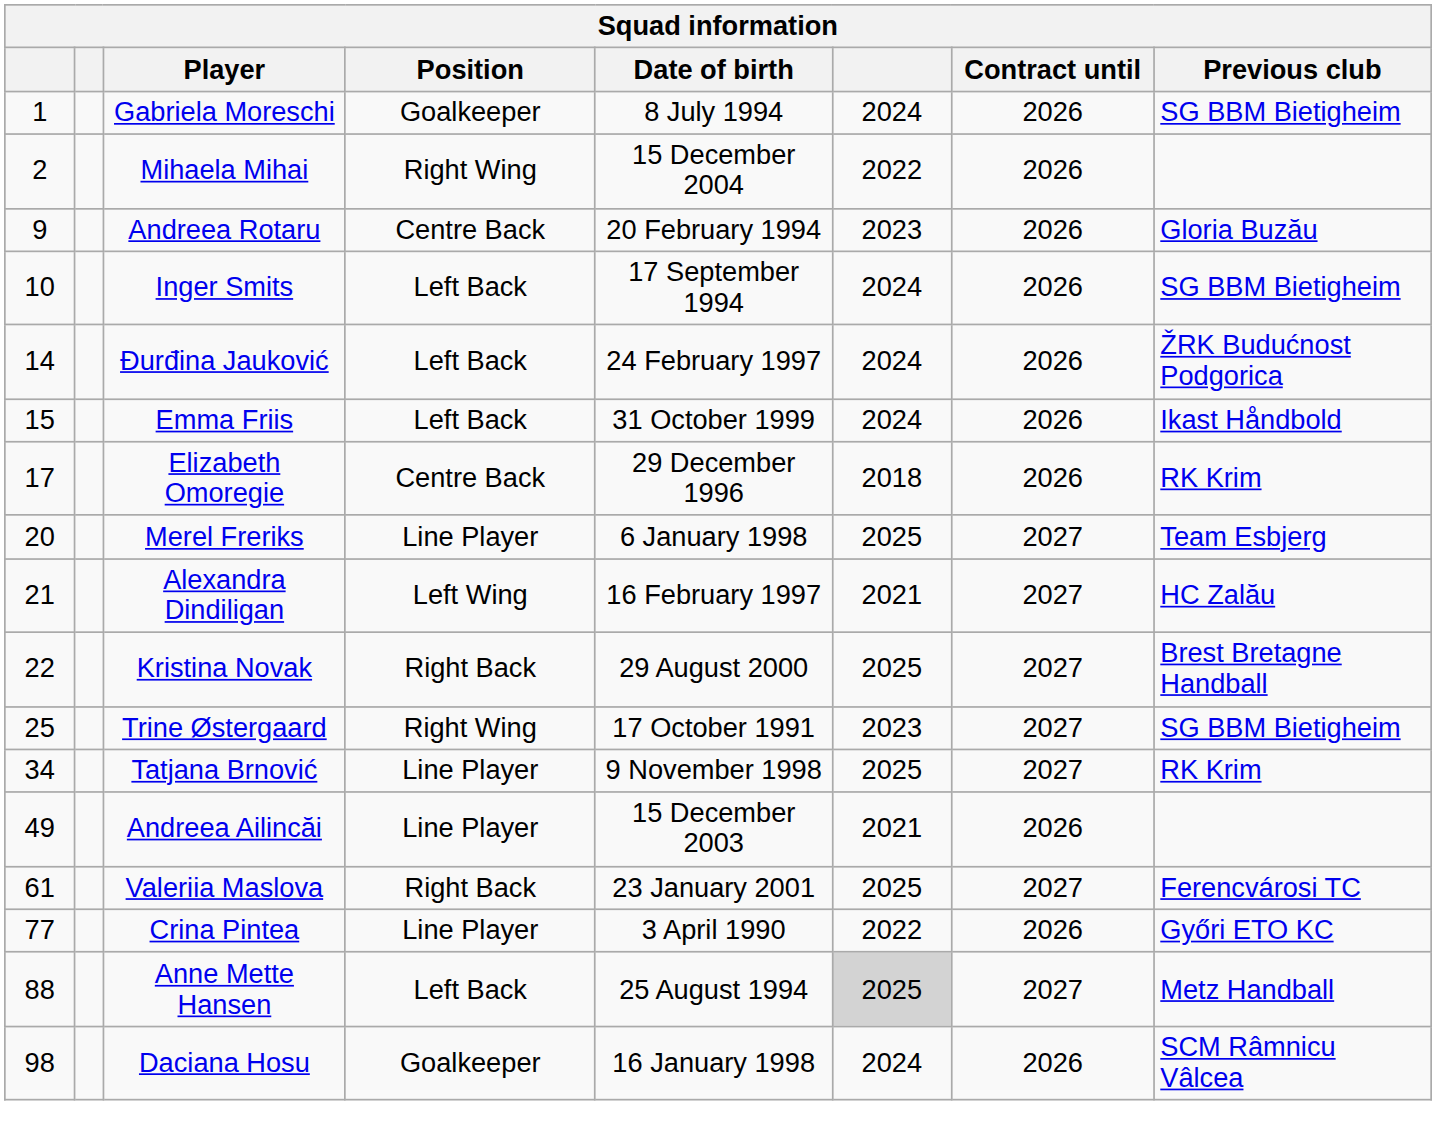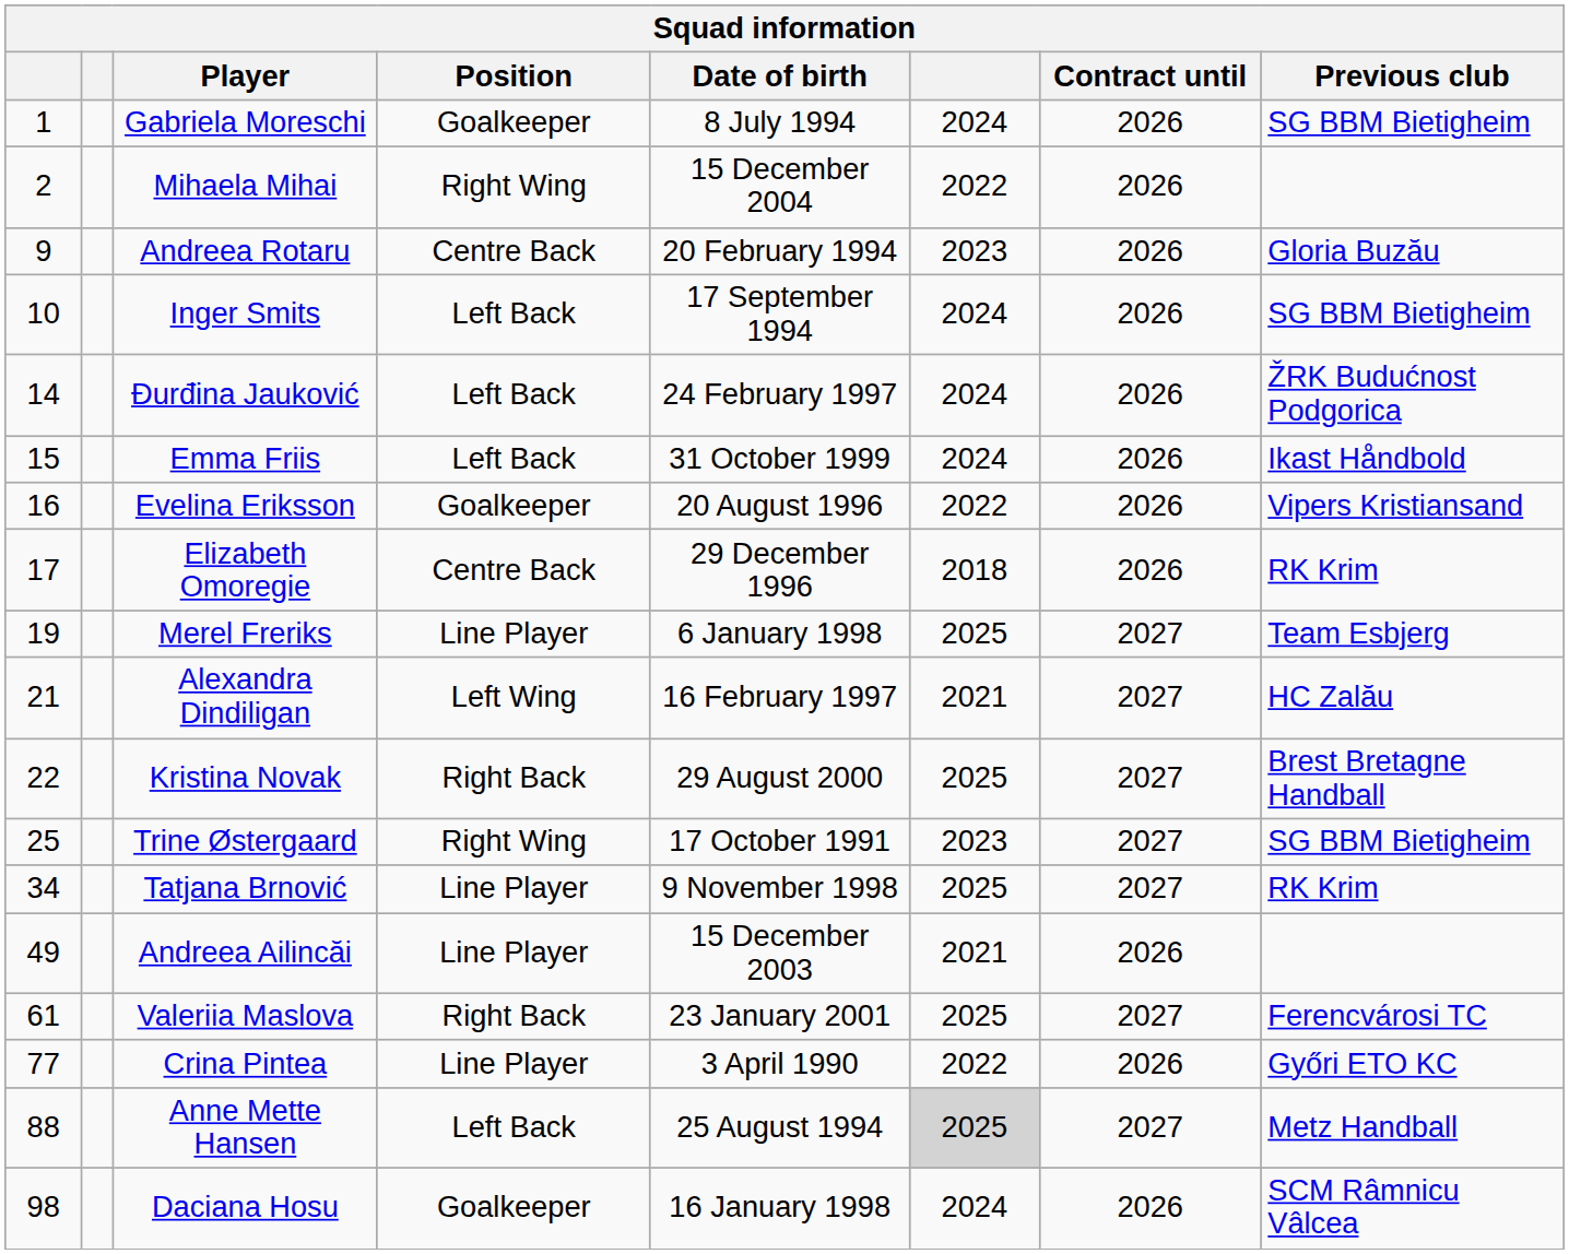+ row: 16 | Evelina Eriksson | Goalkeeper | 20 August 1996 | 2022 | 2026 | Vipers Kristiansand
Merel Freriks | column 1: 20 -> 19
